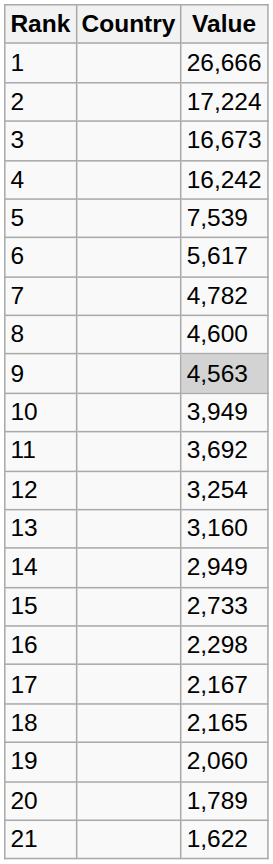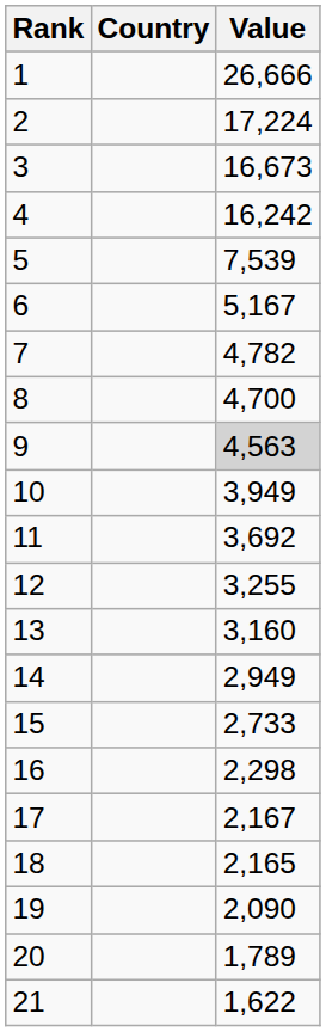6 | Value: 5,617 -> 5,167
8 | Value: 4,600 -> 4,700
12 | Value: 3,254 -> 3,255
19 | Value: 2,060 -> 2,090
